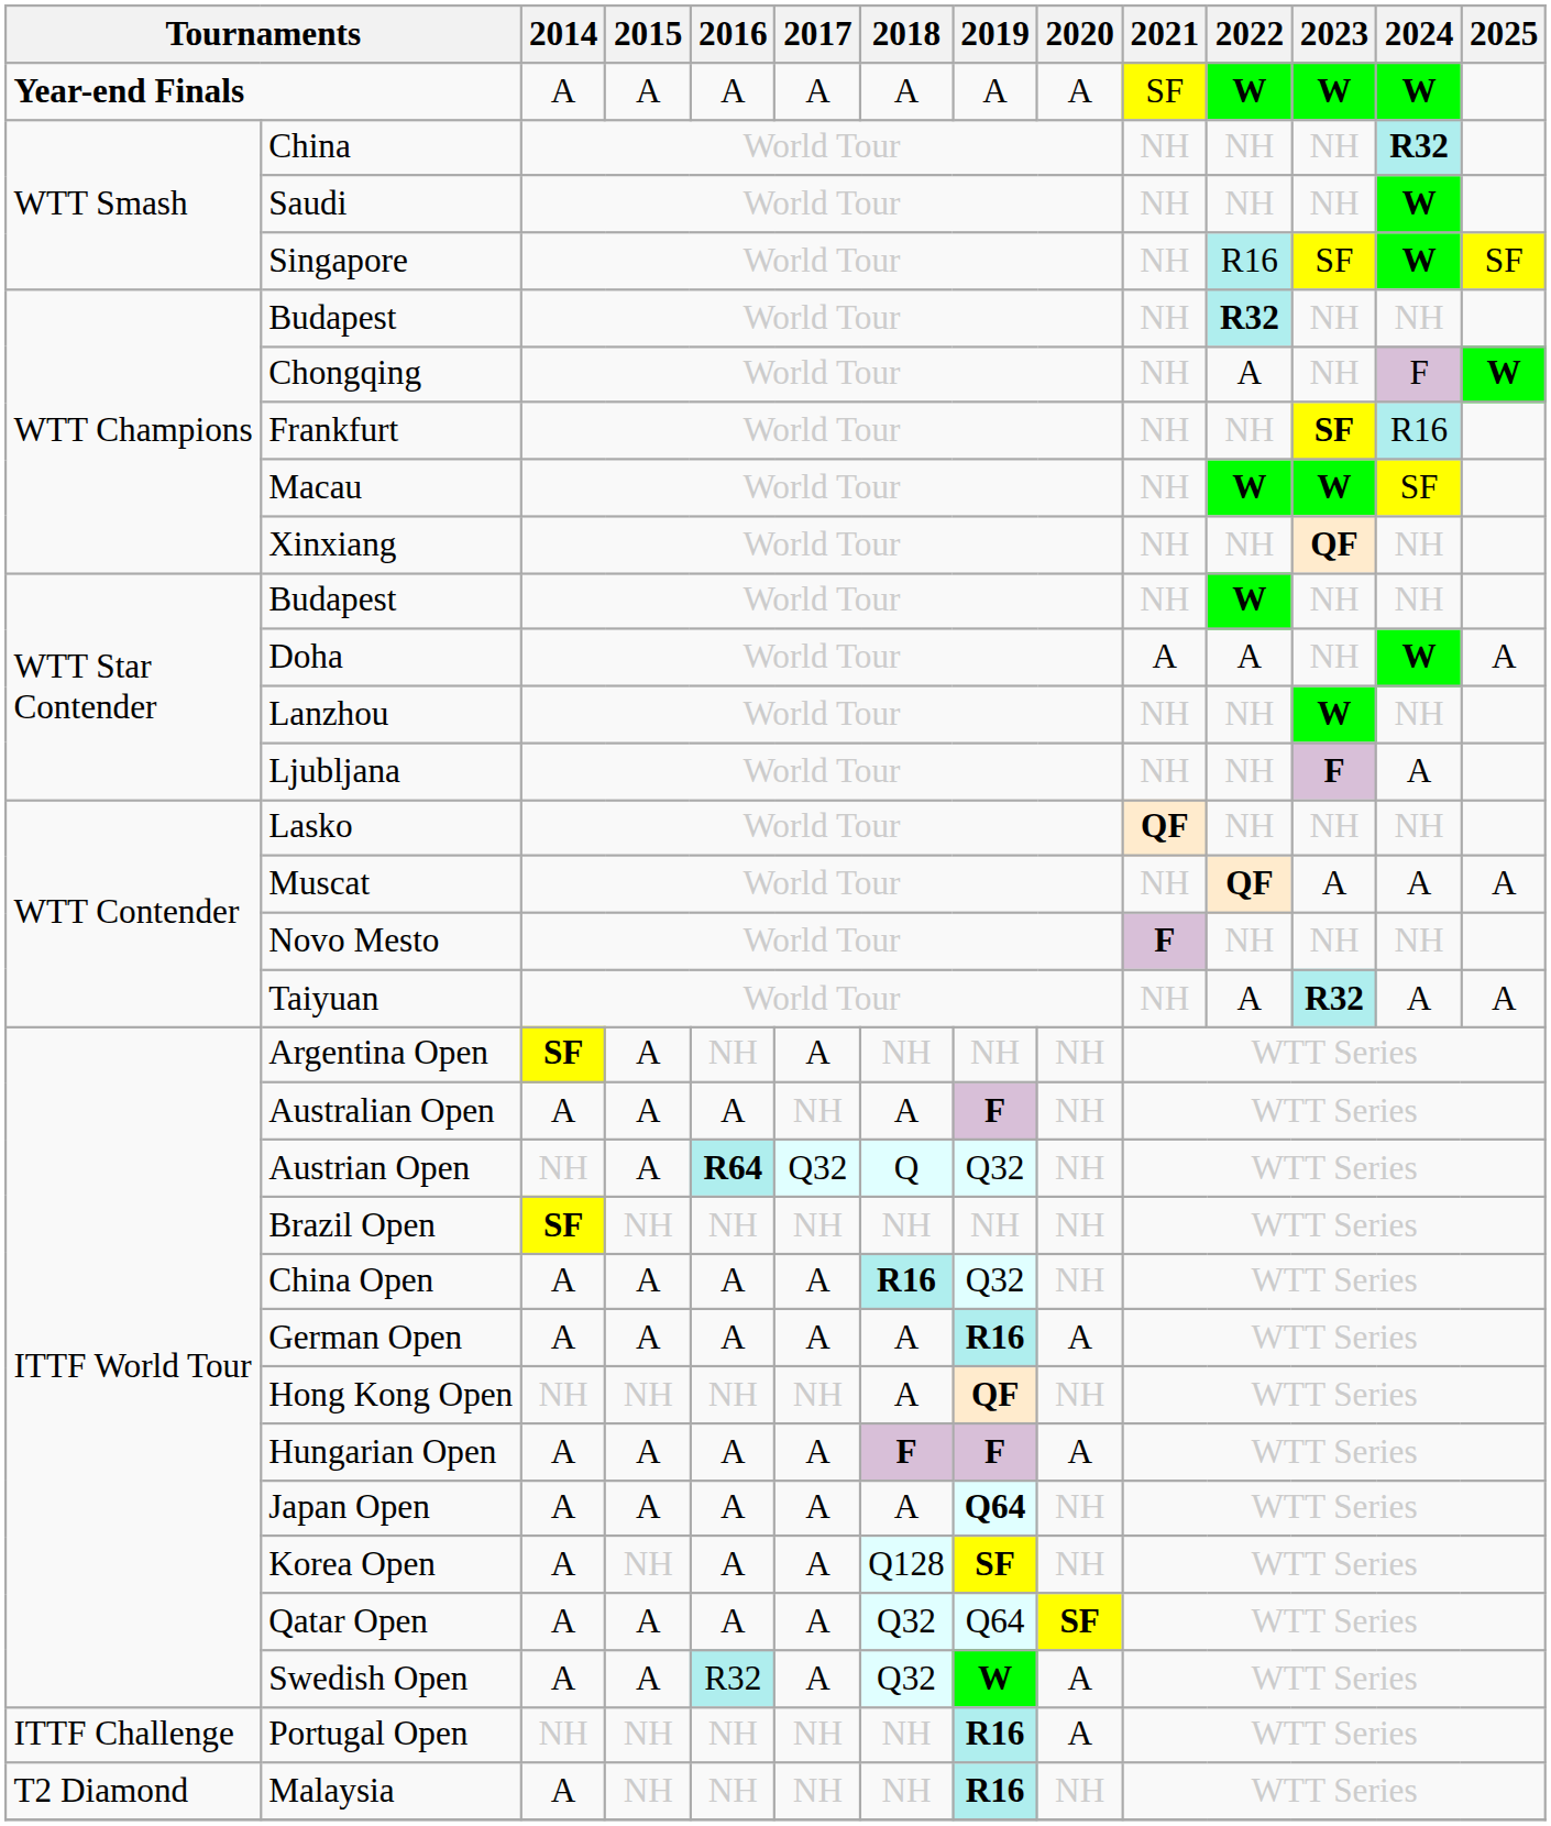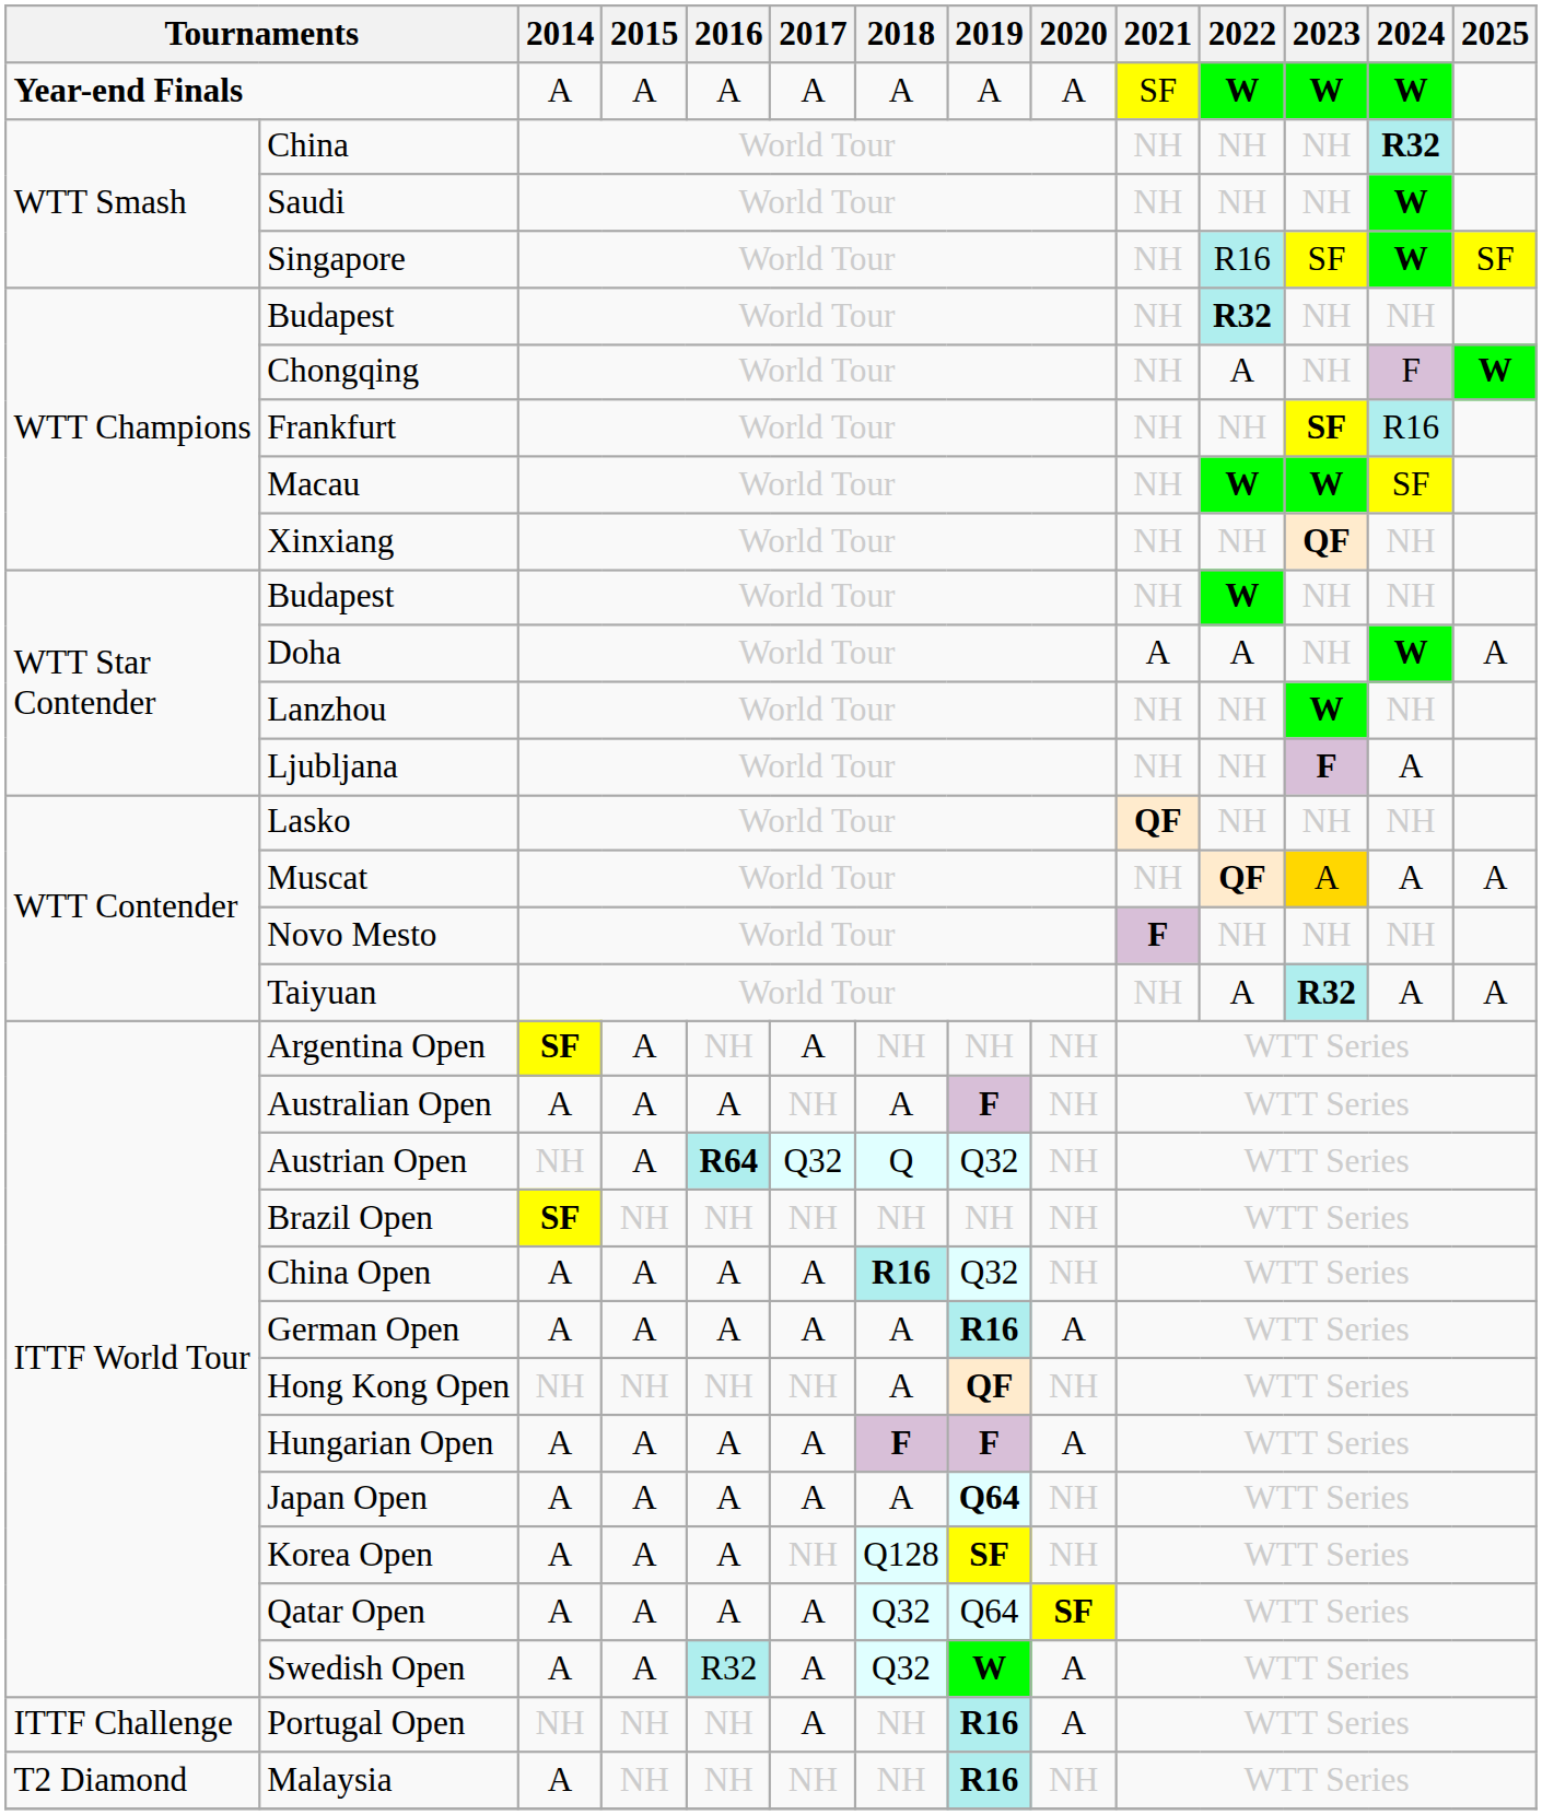Muscat | 2023: no background -> gold background
Korea Open | 2015: NH -> A
Korea Open | 2017: A -> NH
Portugal Open | 2017: NH -> A
